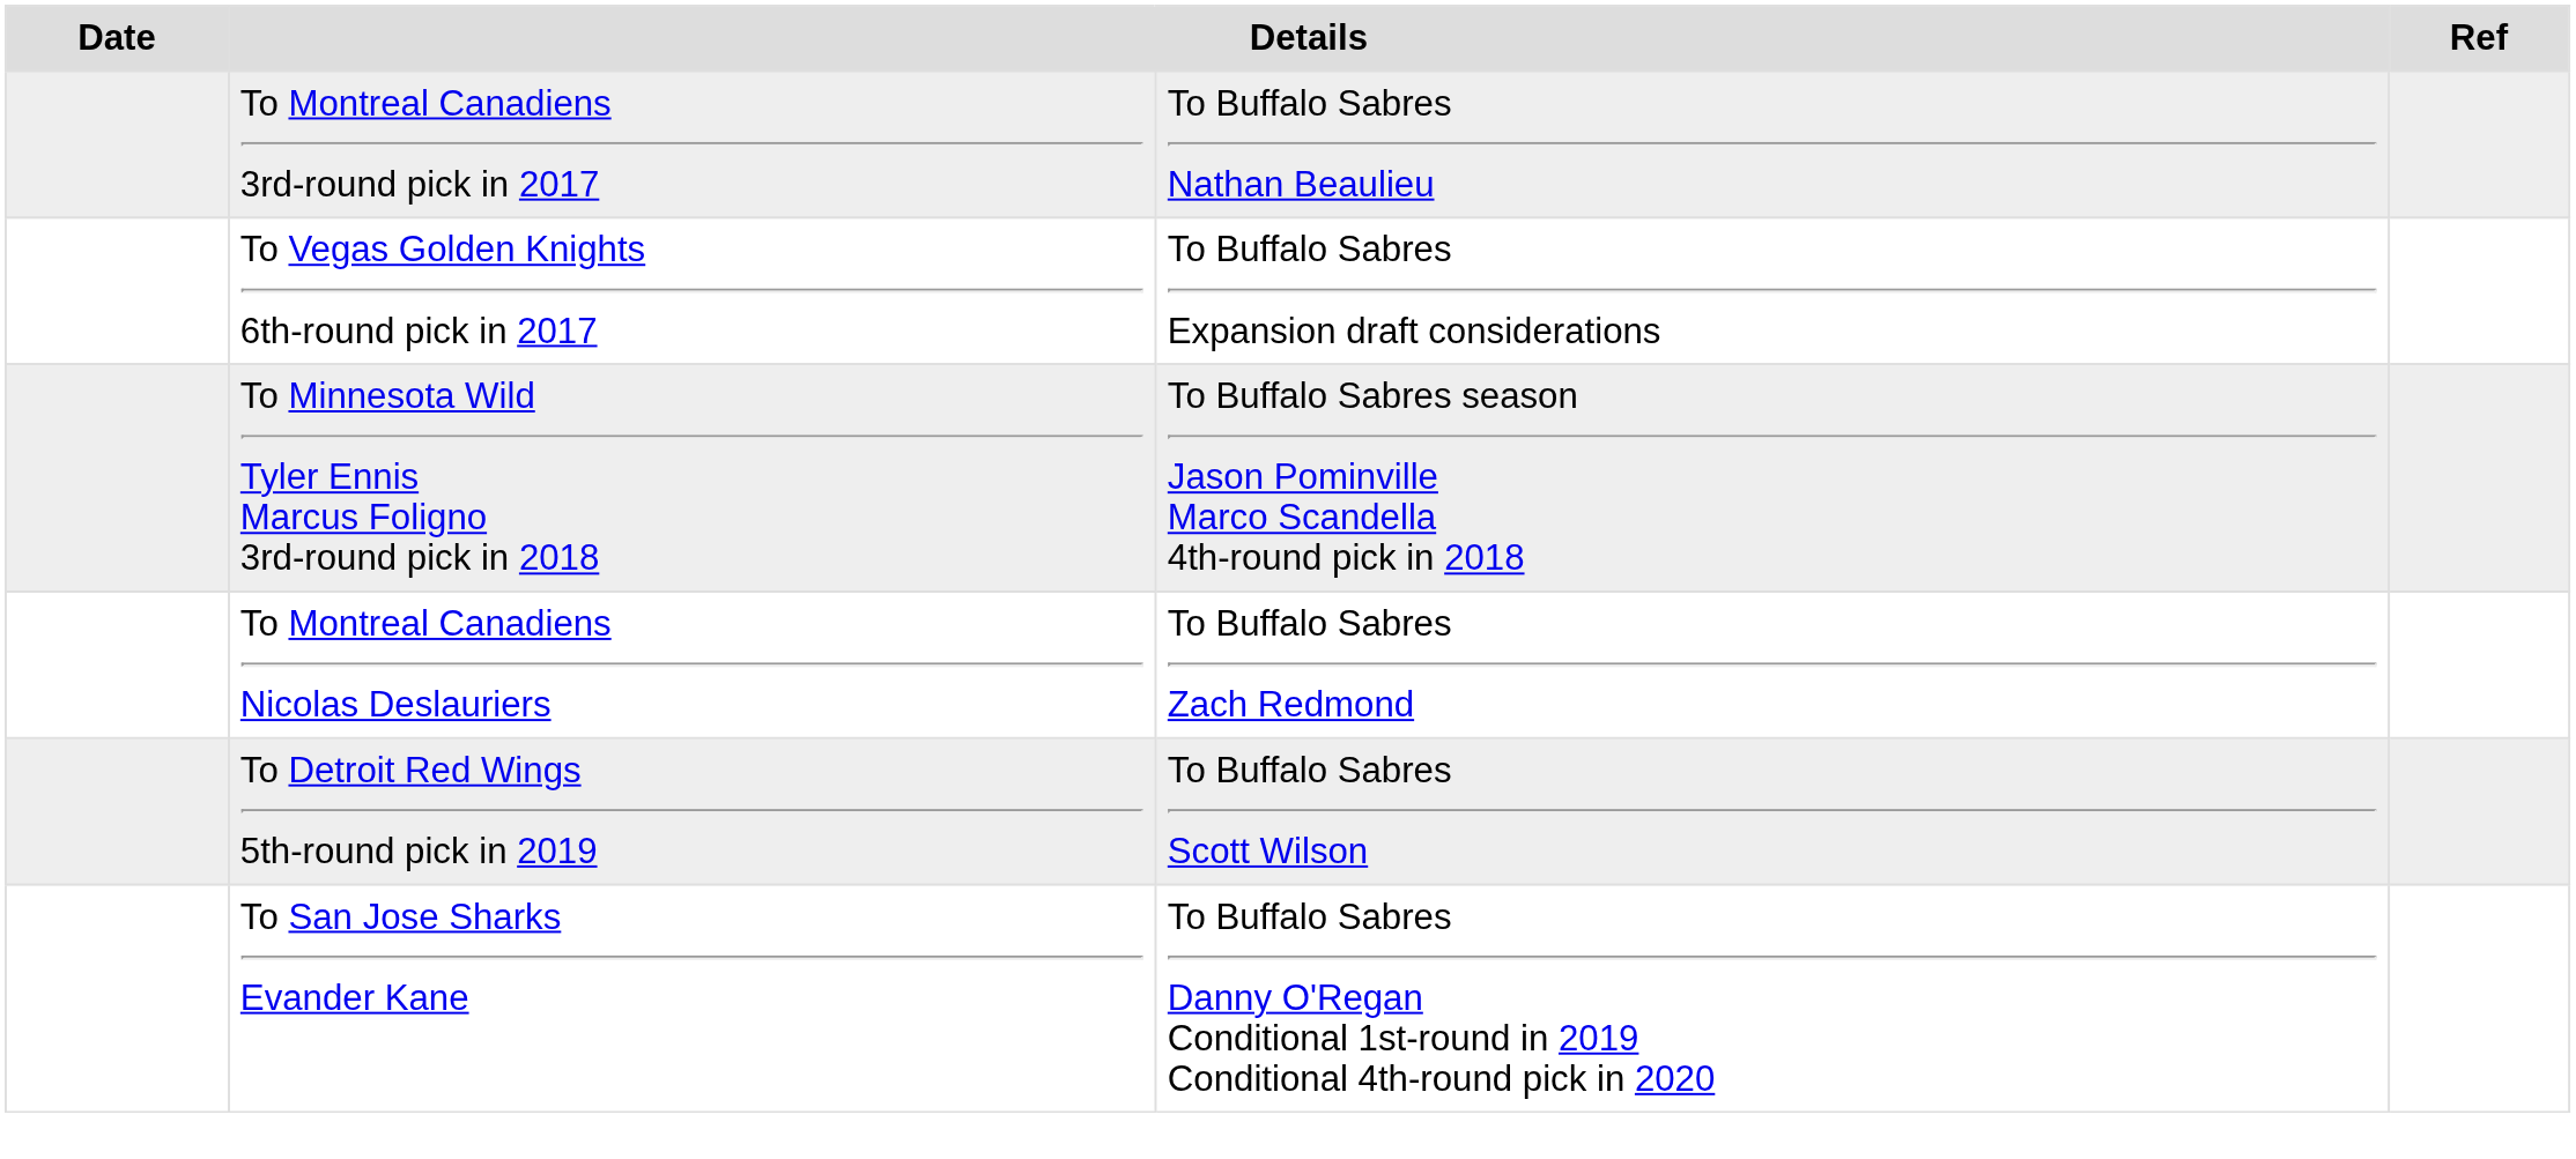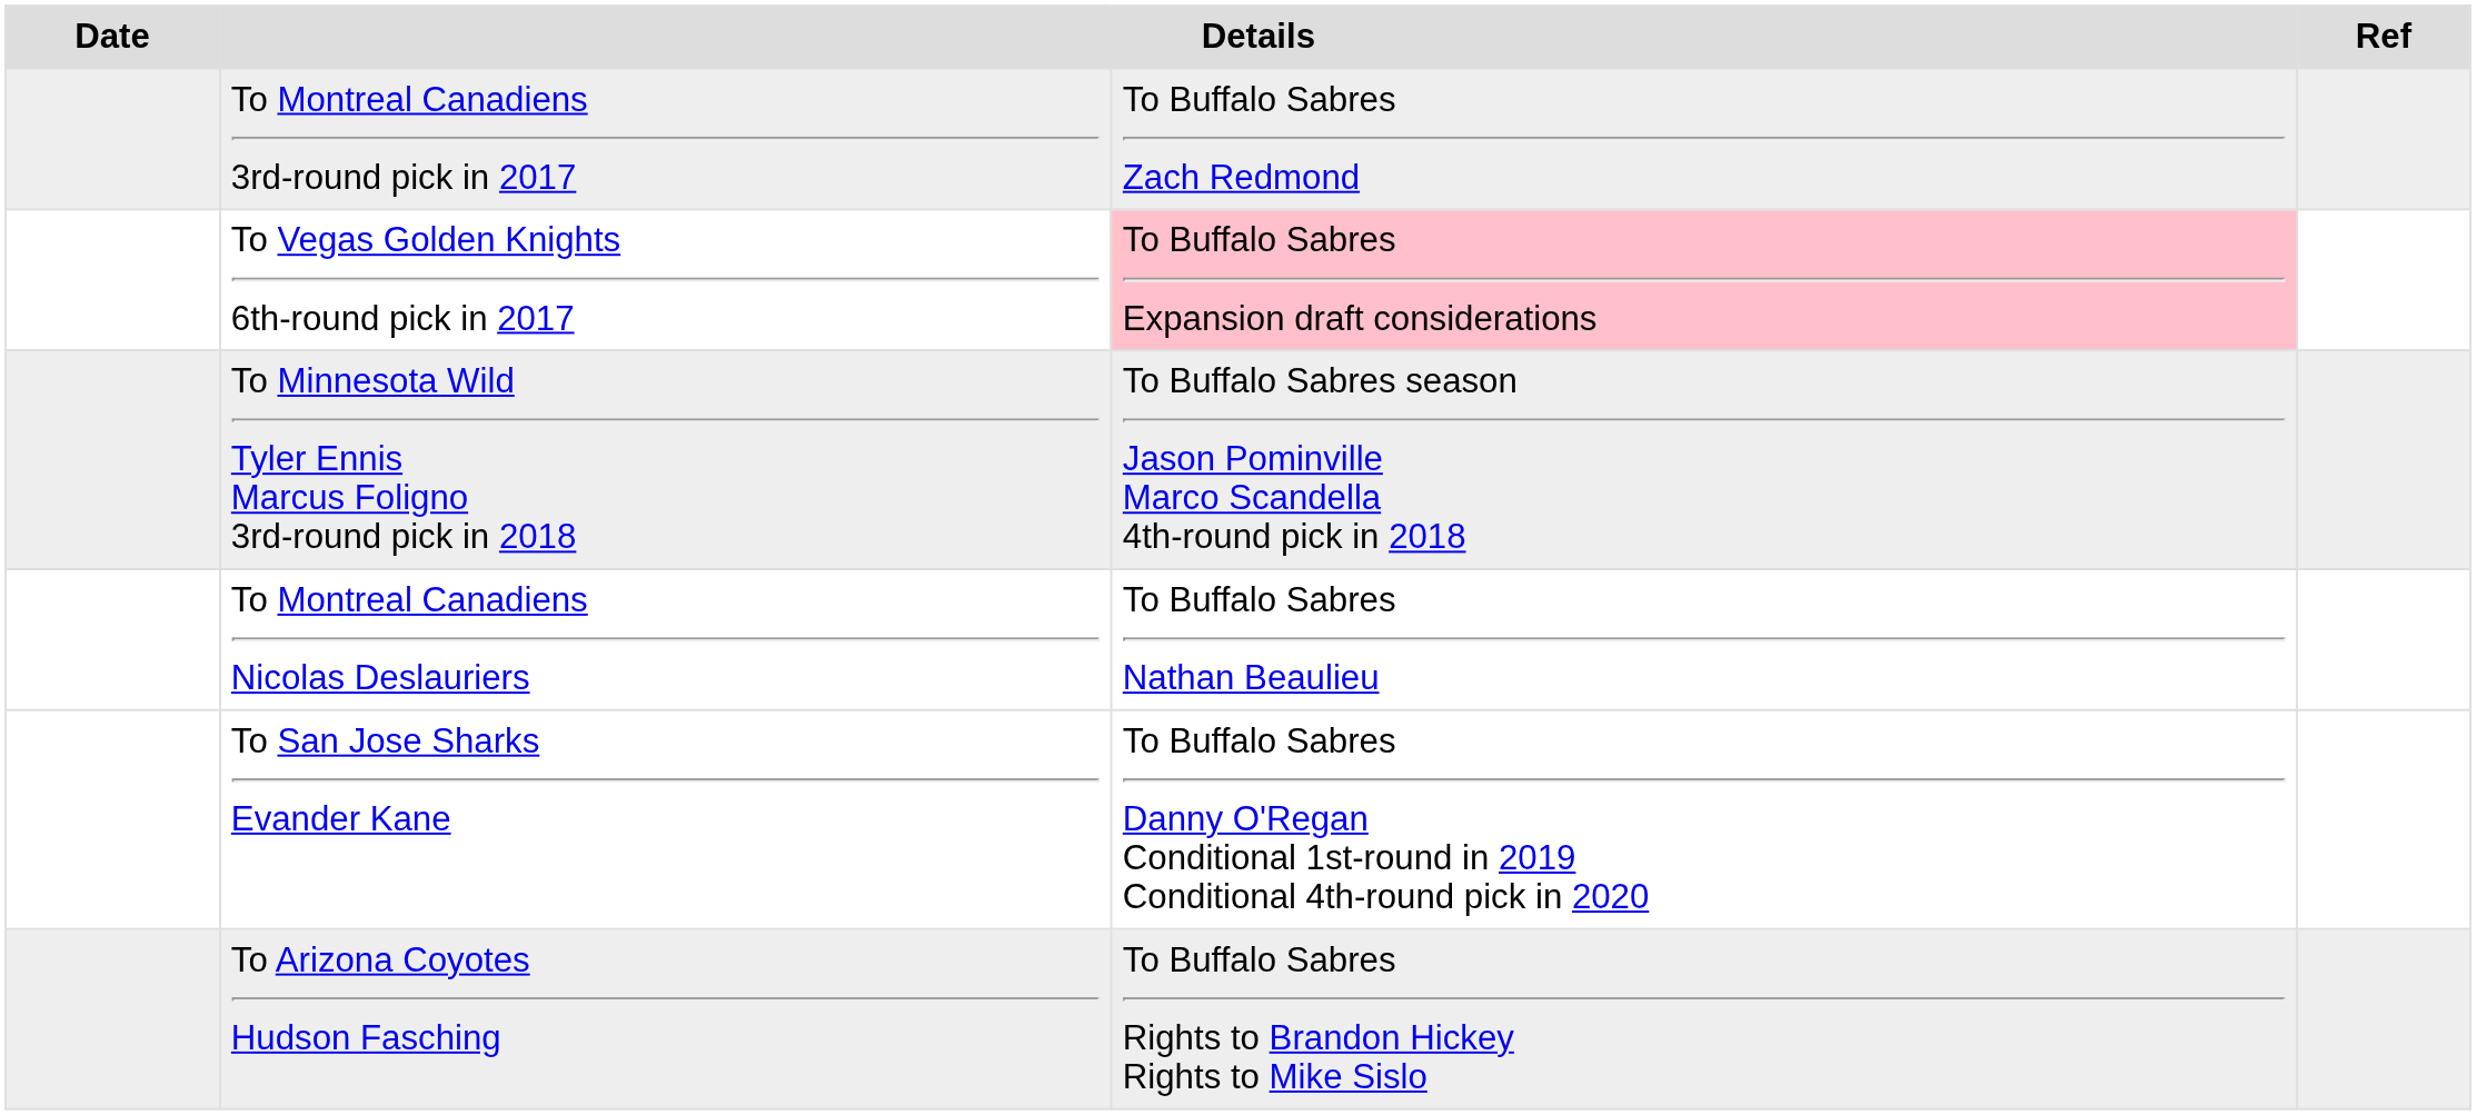To Montreal Canadiens 3rd-round pick in 2017 | column 3: To Buffalo Sabres Nathan Beaulieu -> To Buffalo Sabres Zach Redmond
To Vegas Golden Knights 6th-round pick in 2017 | column 3: no background -> pink background
To Montreal Canadiens Nicolas Deslauriers | column 3: To Buffalo Sabres Zach Redmond -> To Buffalo Sabres Nathan Beaulieu
- row: To Detroit Red Wings 5th-round pick in 2019 | To Buffalo Sabres Scott Wilson
+ row: To Arizona Coyotes Hudson Fasching | To Buffalo Sabres Rights to Brandon Hickey Rights to Mike Sislo
